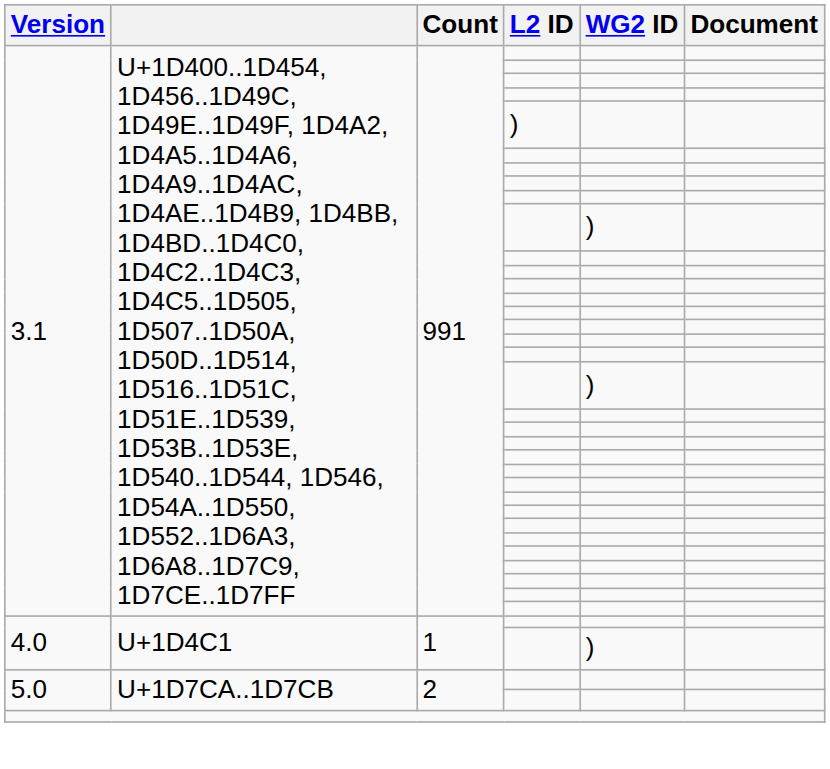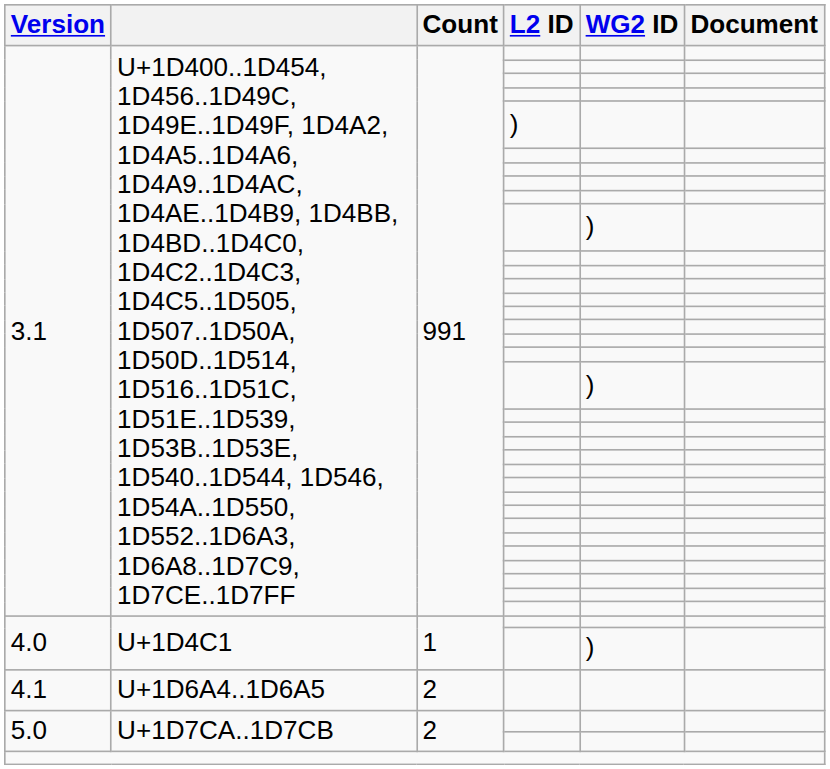+ row: 4.1 | U+1D6A4..1D6A5 | 2
